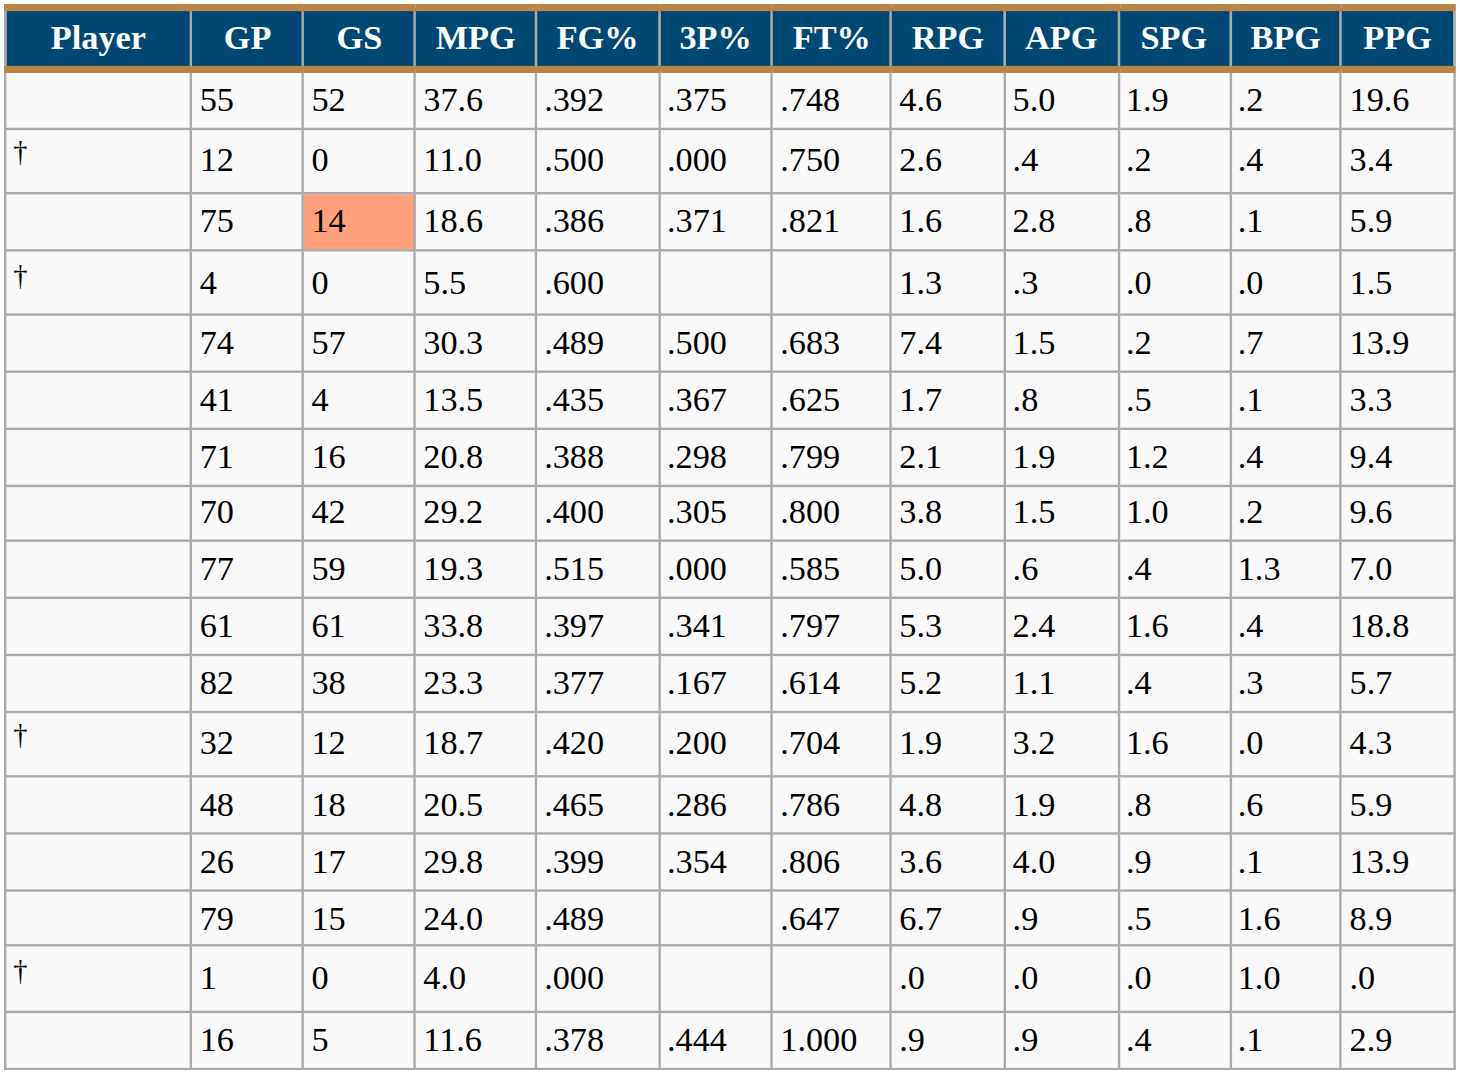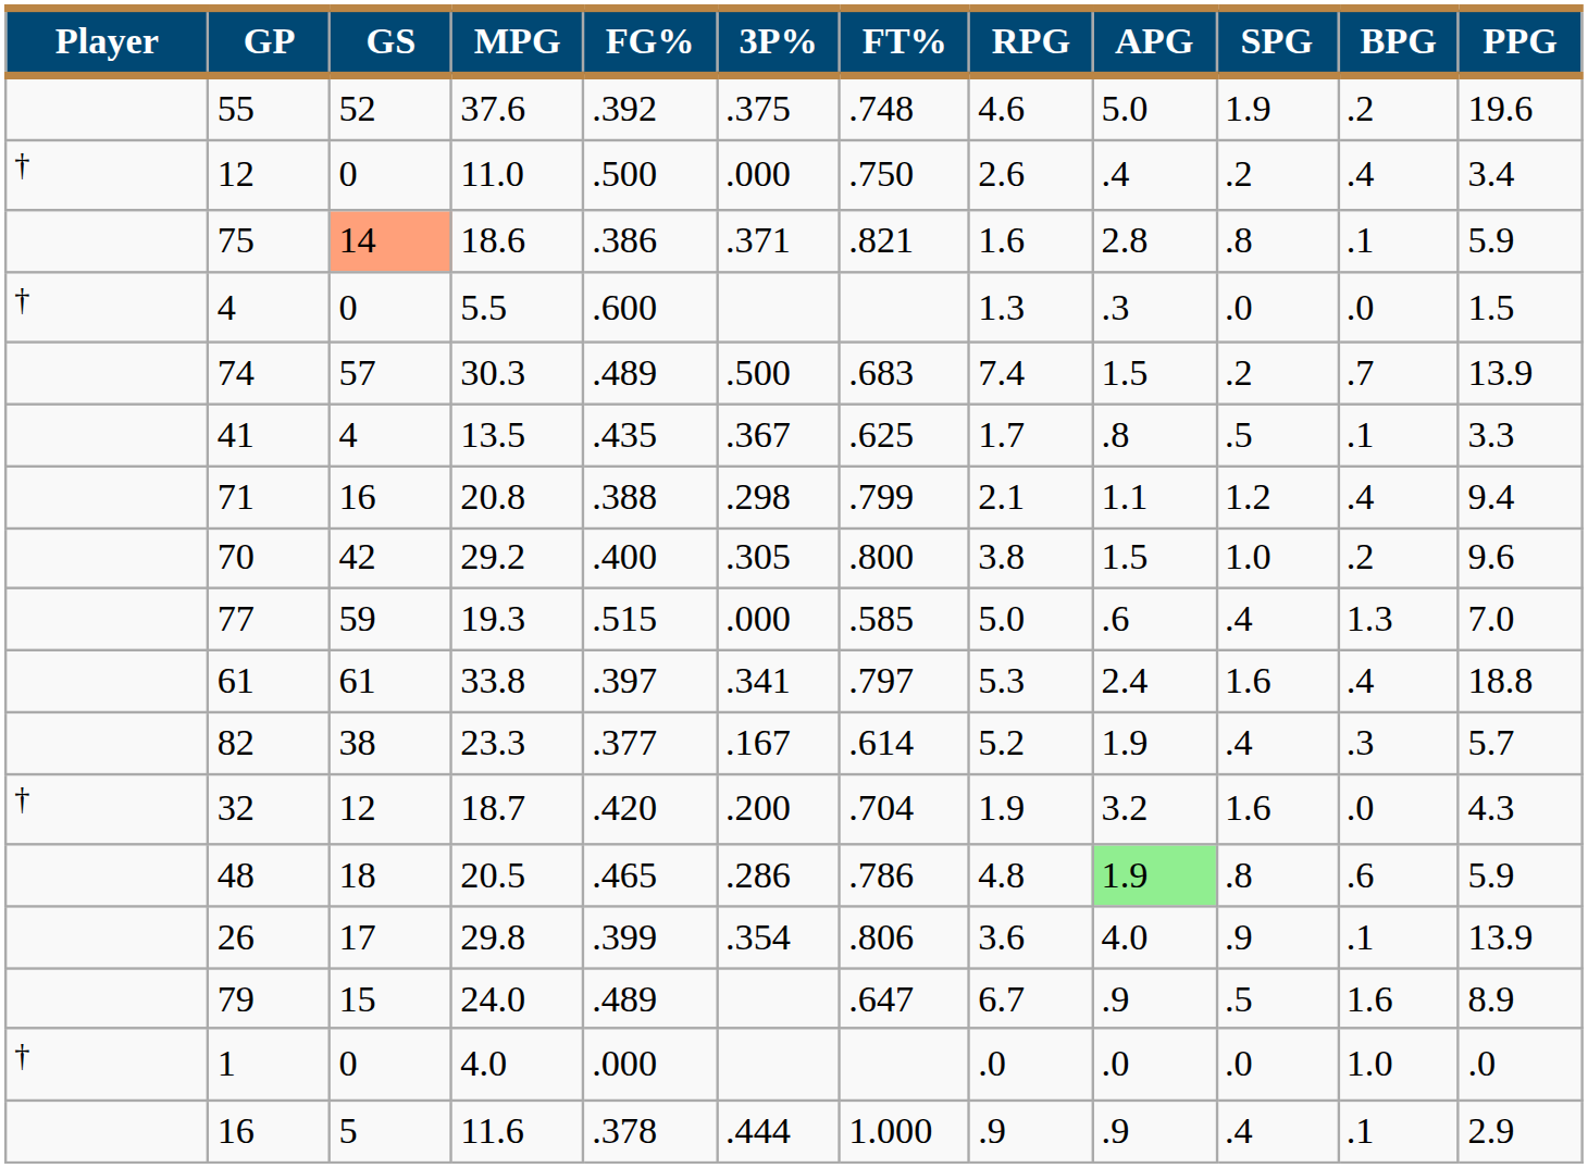71 | APG: 1.9 -> 1.1
82 | APG: 1.1 -> 1.9
48 | APG: no background -> lightgreen background
